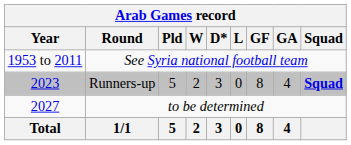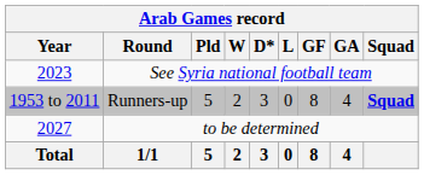See Syria national football team | Arab Games record / Year: 1953 to 2011 -> 2023
Runners-up | Arab Games record / Year: 2023 -> 1953 to 2011
